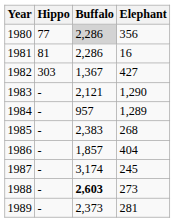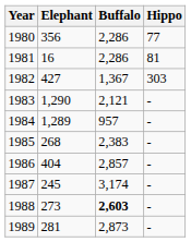columns swapped: Elephant <-> Hippo
1980 | Buffalo: lightgrey background -> no background
1986 | Buffalo: 1,857 -> 2,857
1989 | Buffalo: 2,373 -> 2,873
